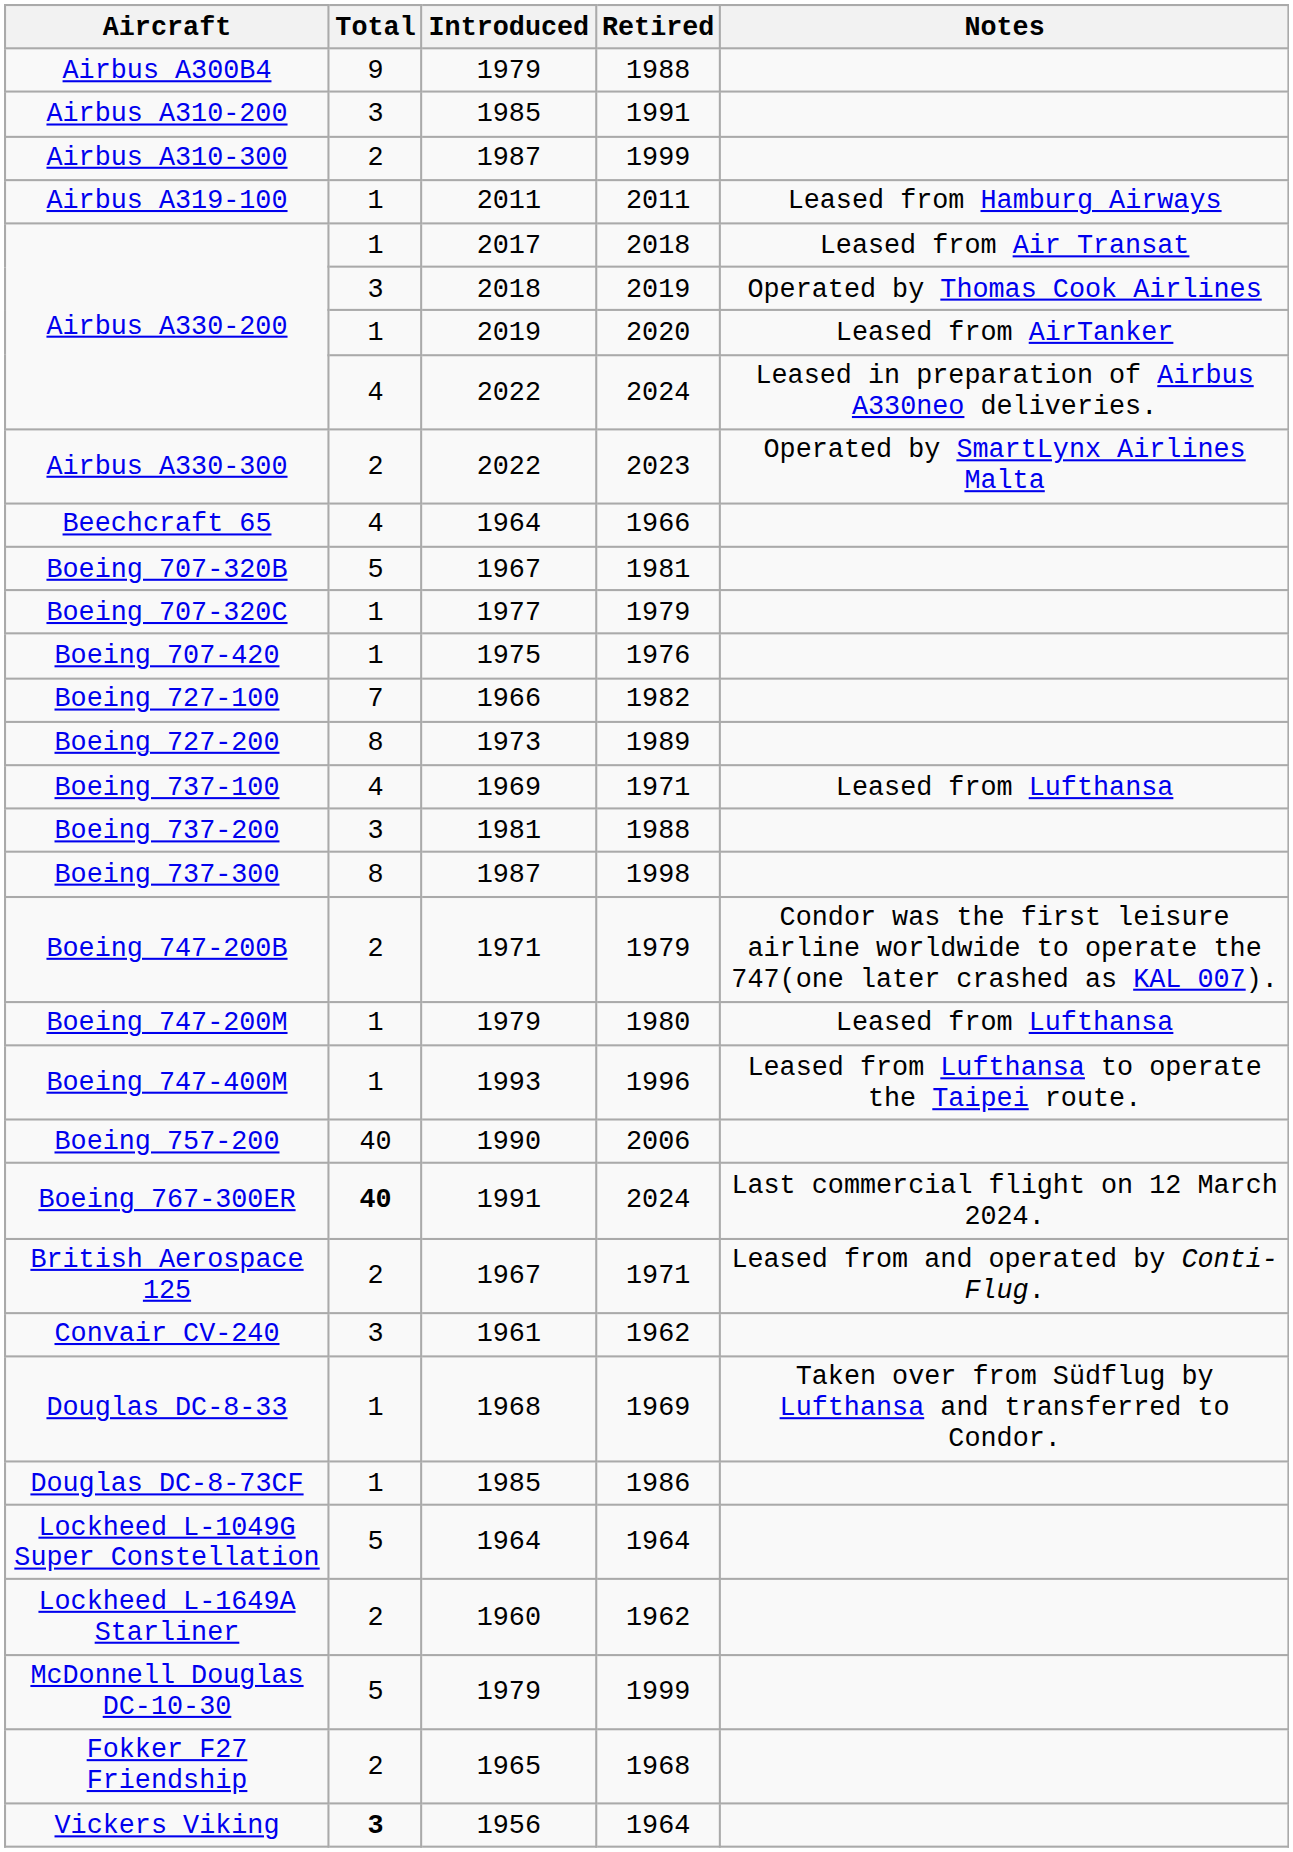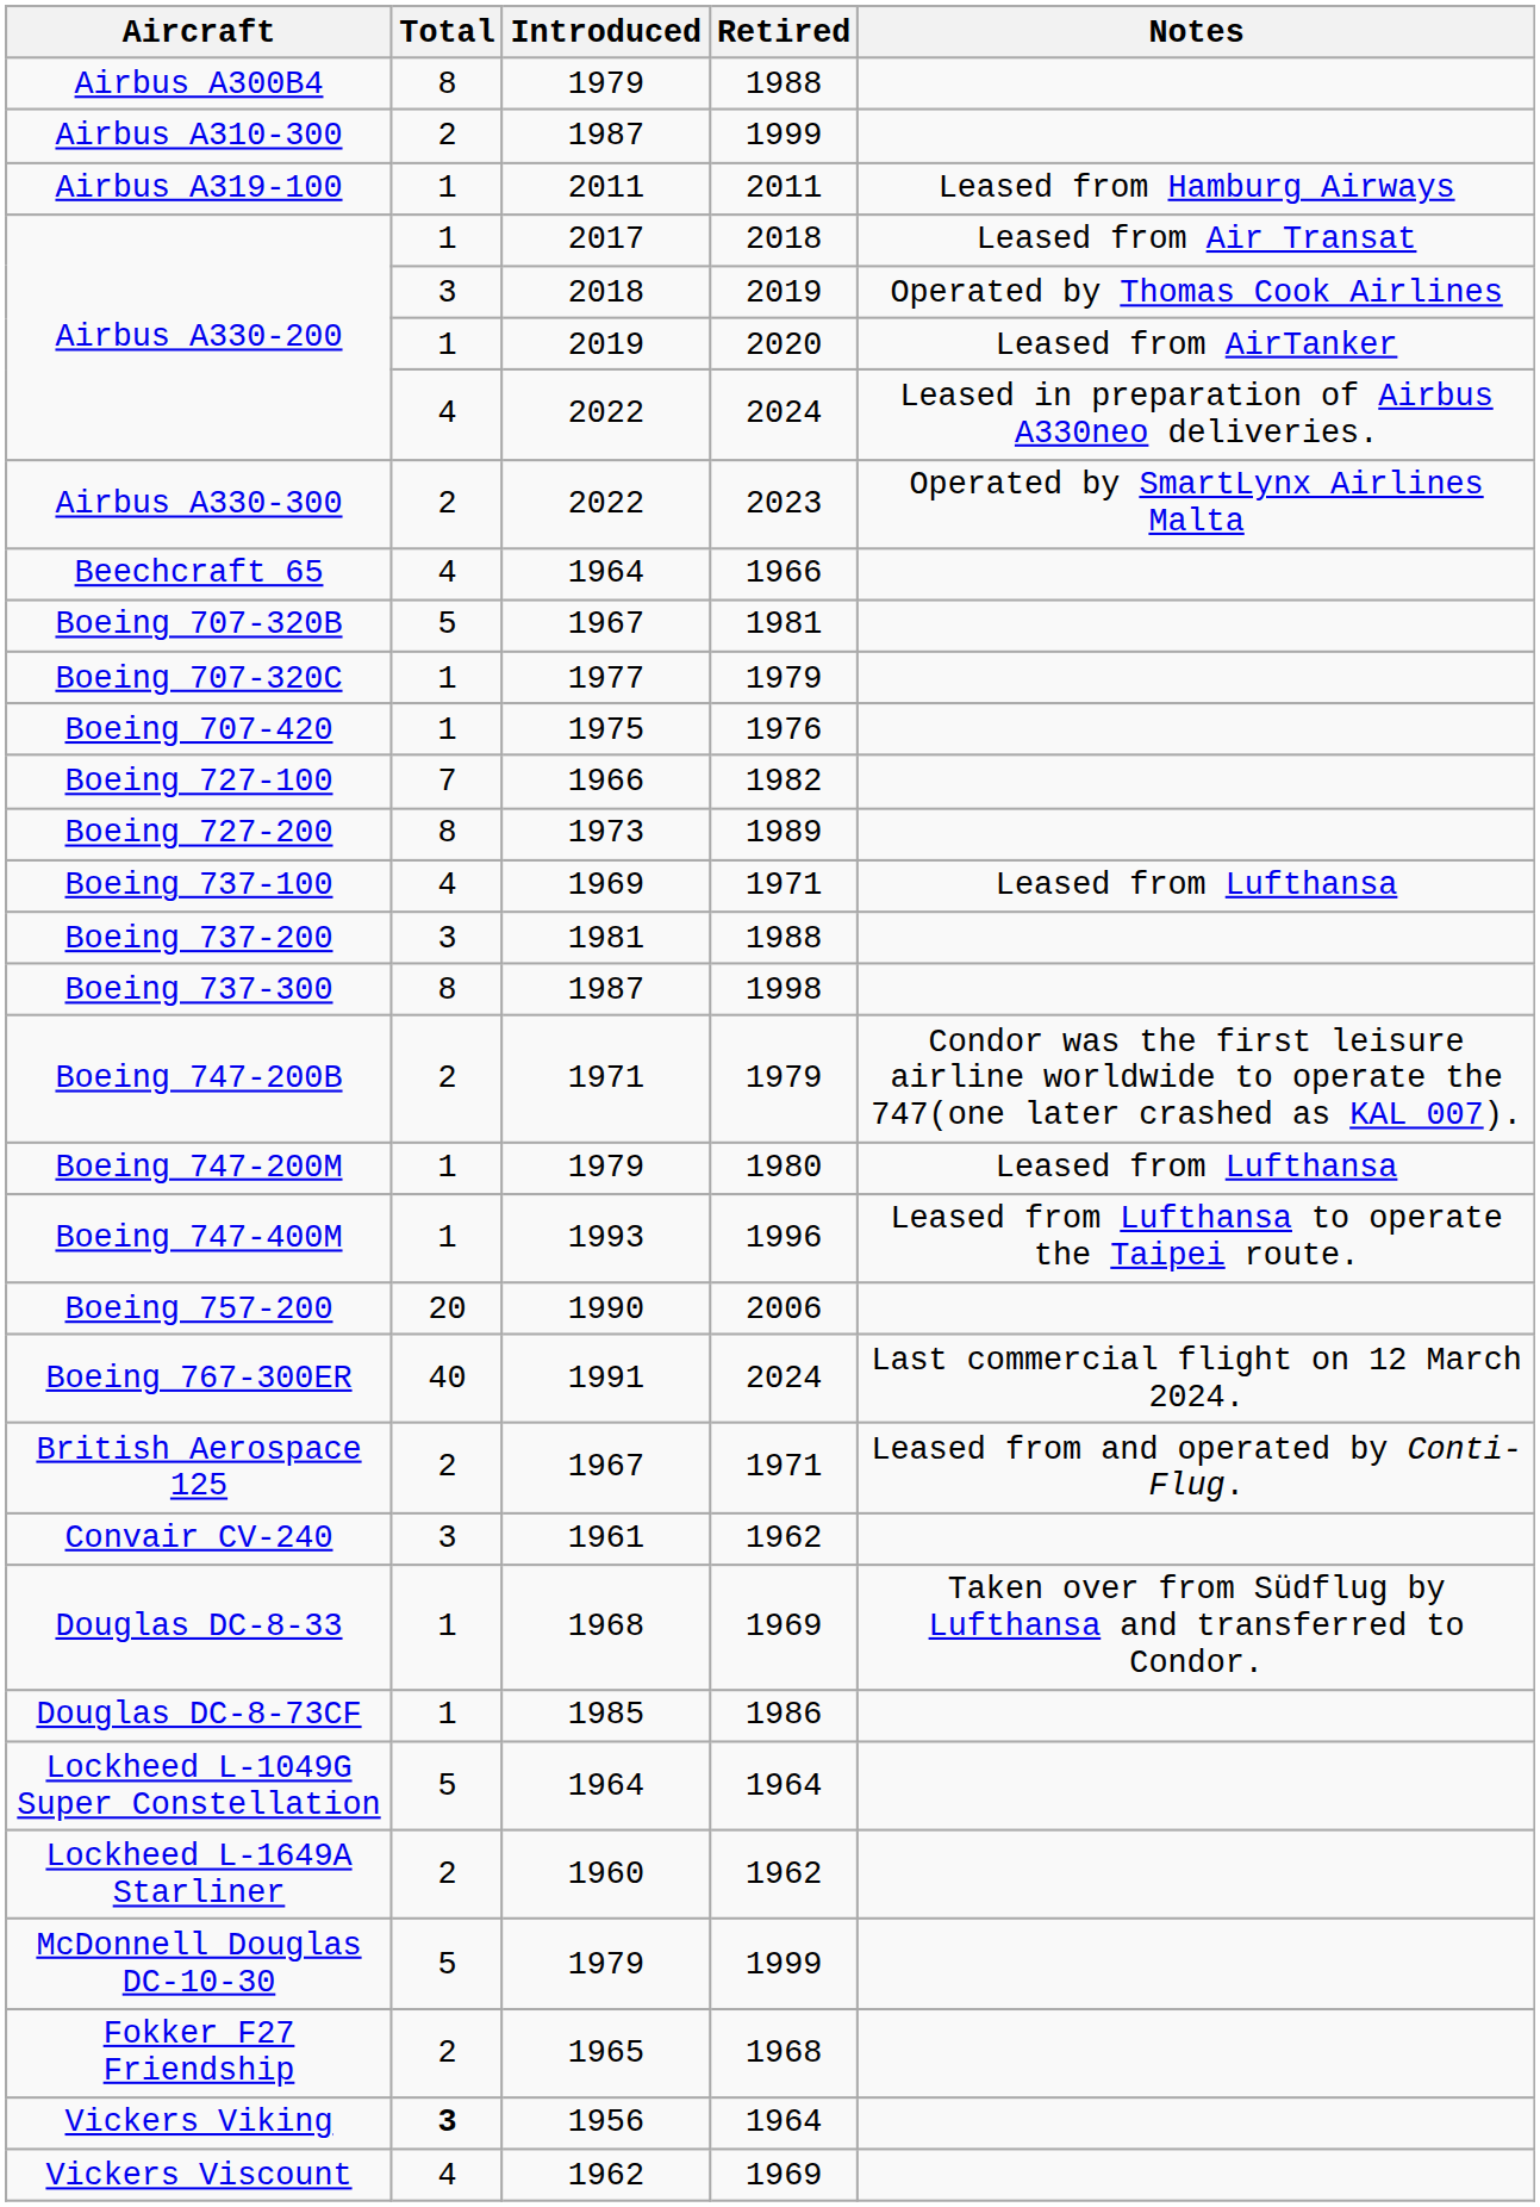Airbus A300B4 | Total: 9 -> 8
- row: Airbus A310-200 | 3 | 1985 | 1991
Boeing 757-200 | Total: 40 -> 20
Boeing 767-300ER | Total: bold -> normal
+ row: Vickers Viscount | 4 | 1962 | 1969
